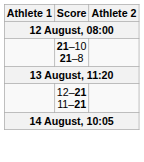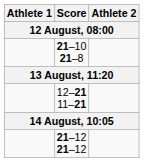+ row: 21–12 21–12
